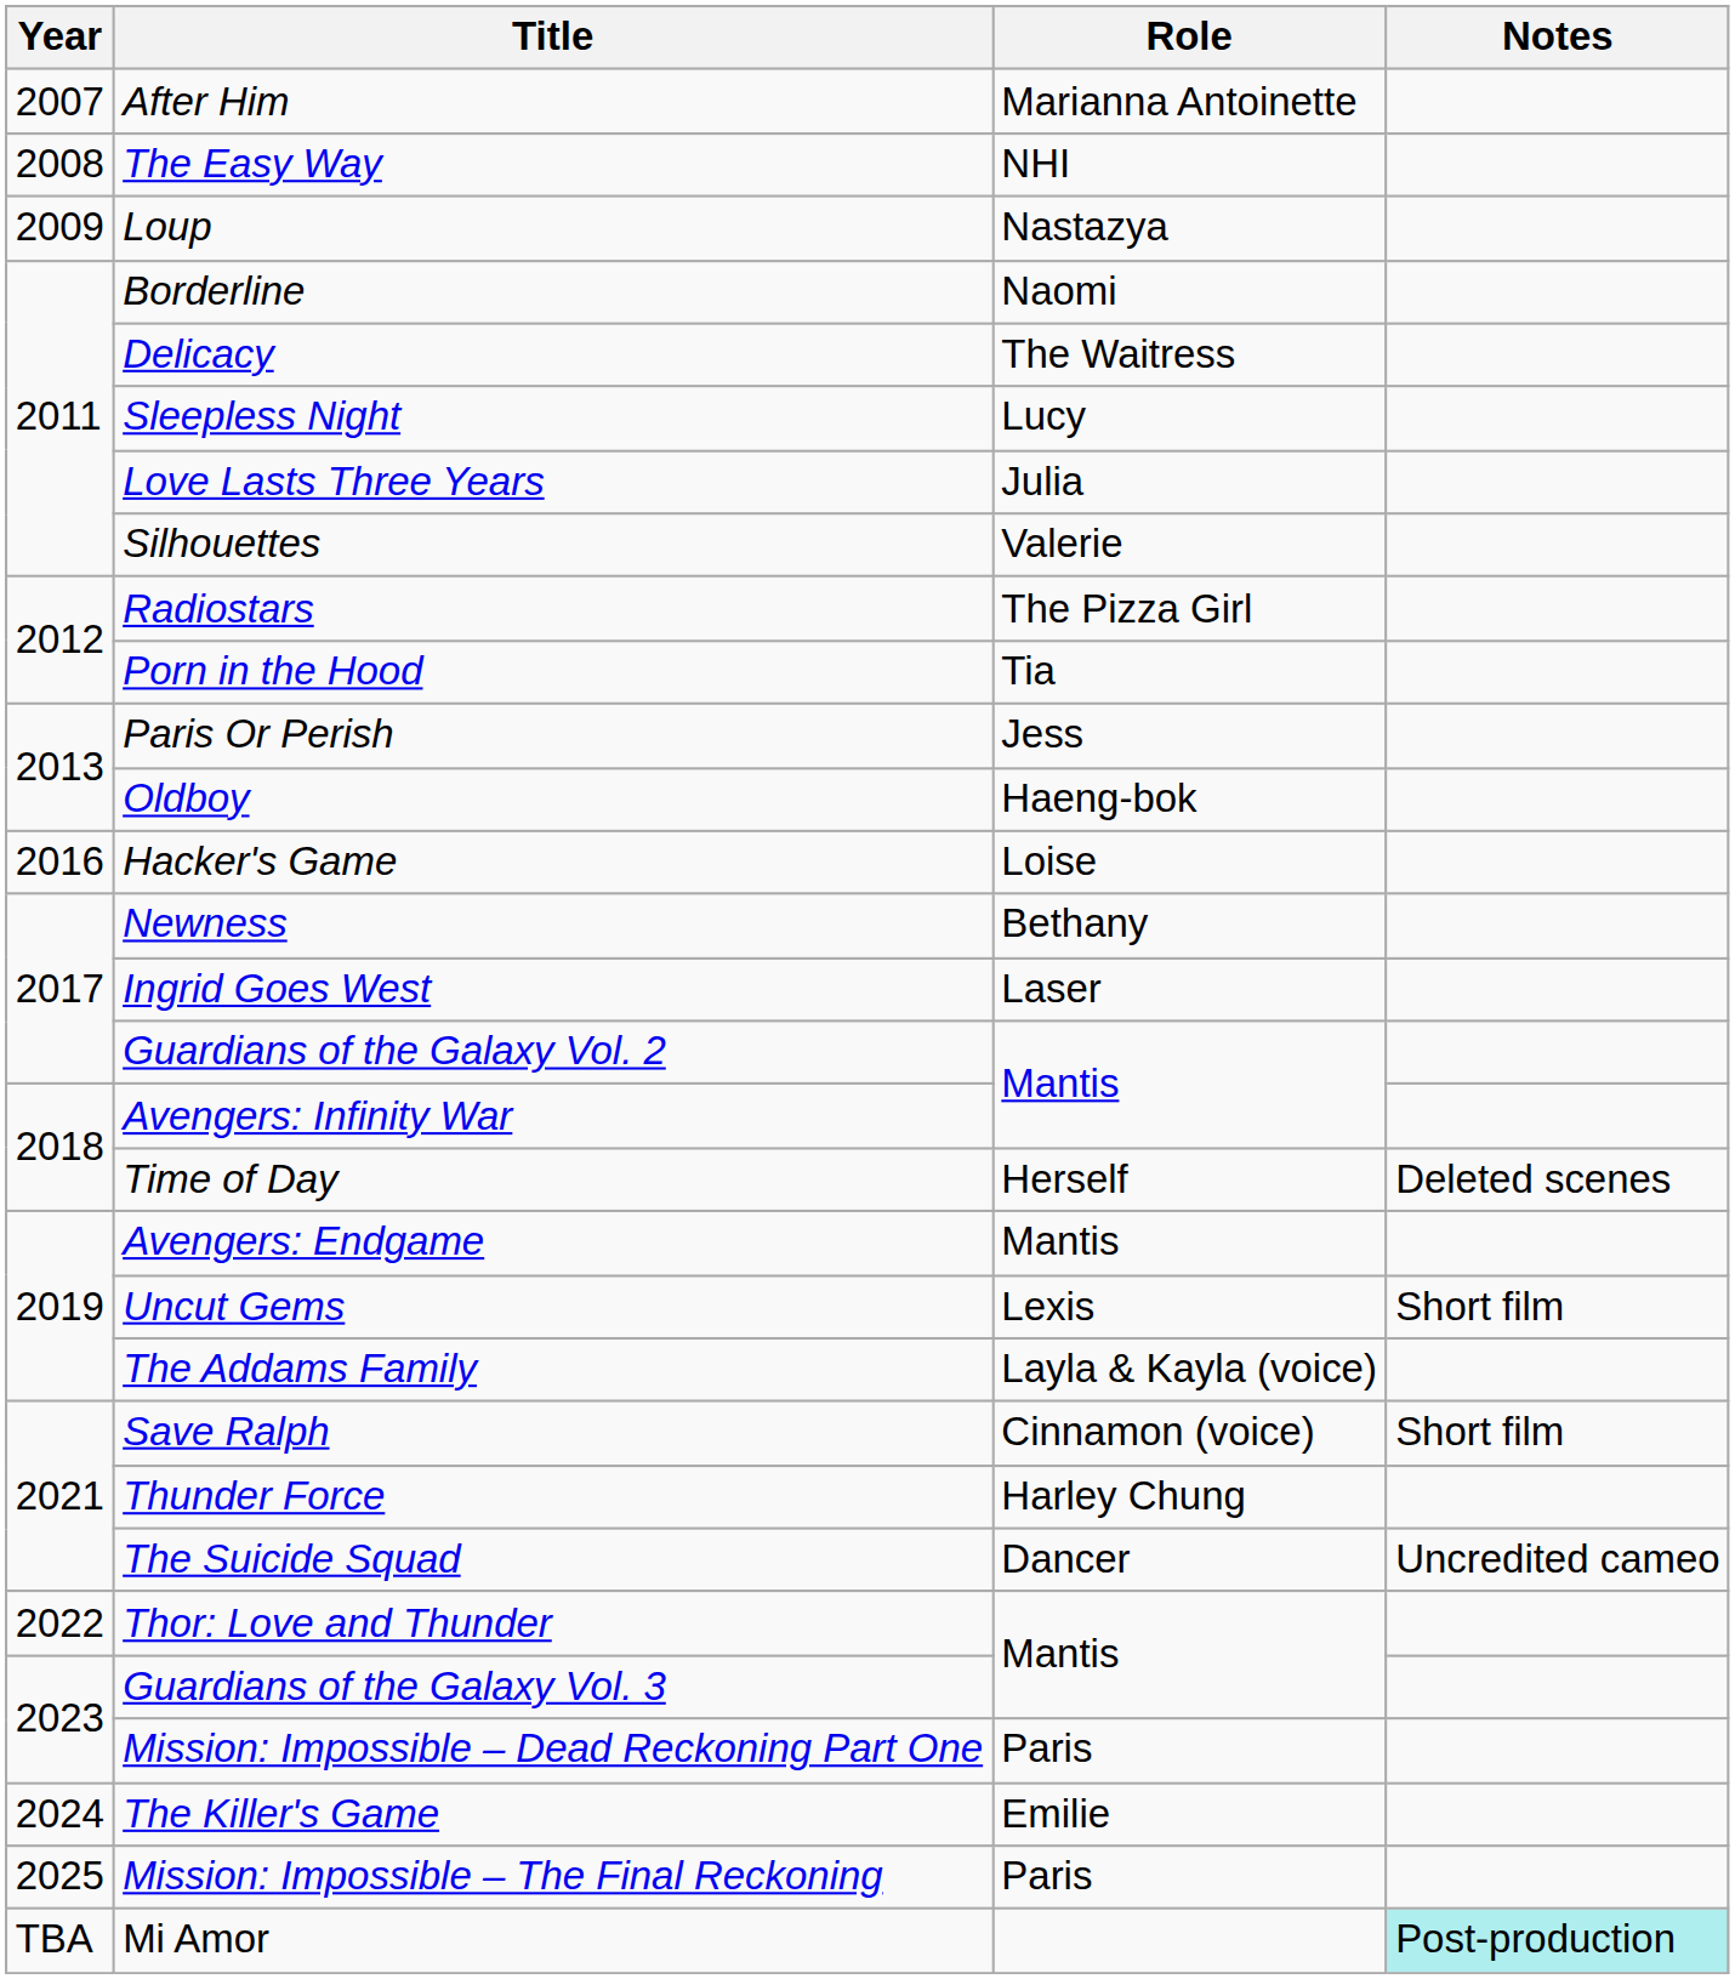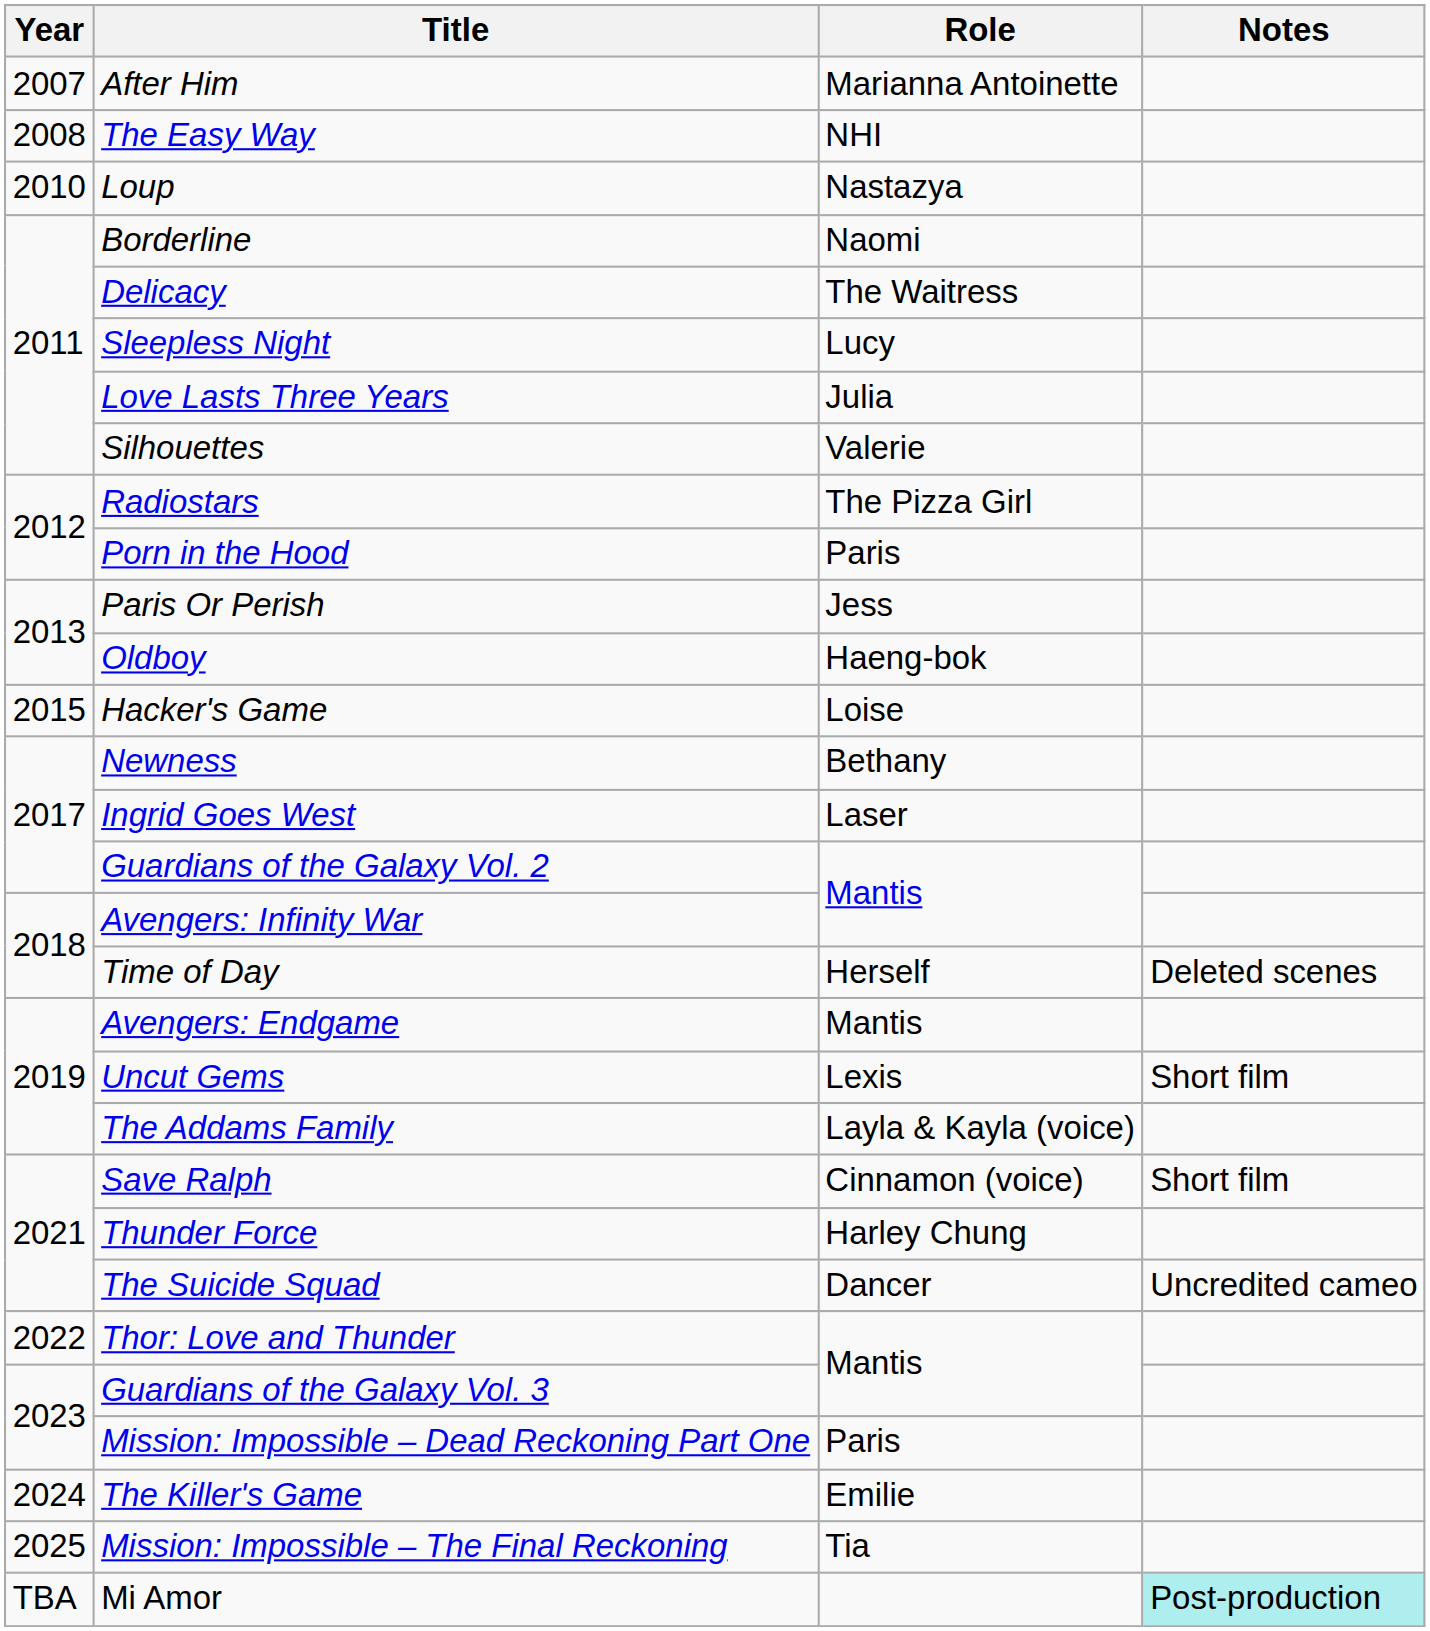Loup | Year: 2009 -> 2010
Porn in the Hood | Role: Tia -> Paris
Hacker's Game | Year: 2016 -> 2015
Mission: Impossible – The Final Reckoning | Role: Paris -> Tia
